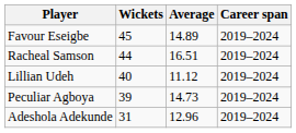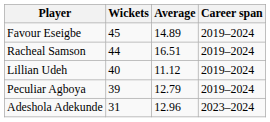Peculiar Agboya | Average: 14.73 -> 12.79
Adeshola Adekunde | Career span: 2019–2024 -> 2023–2024
